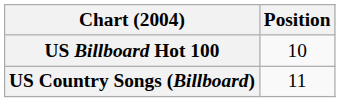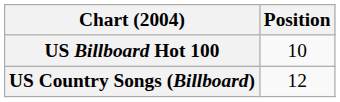US Country Songs (Billboard) | Position: 11 -> 12
